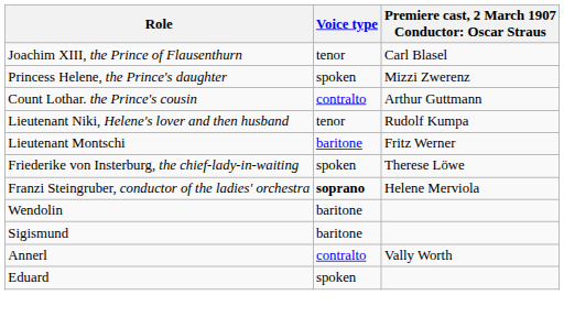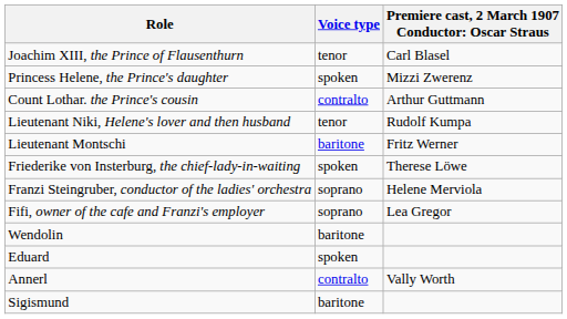Franzi Steingruber, conductor of the ladies' orchestra | Voice type: bold -> normal
+ row: Fifi, owner of the cafe and Franzi's employer | soprano | Lea Gregor
rows swapped: Sigismund <-> Eduard
